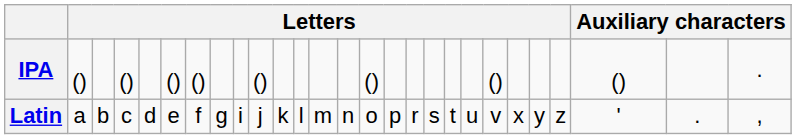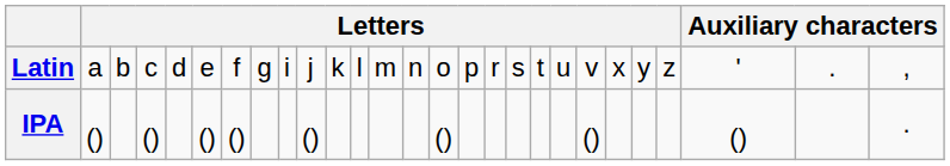rows swapped: IPA <-> Latin
